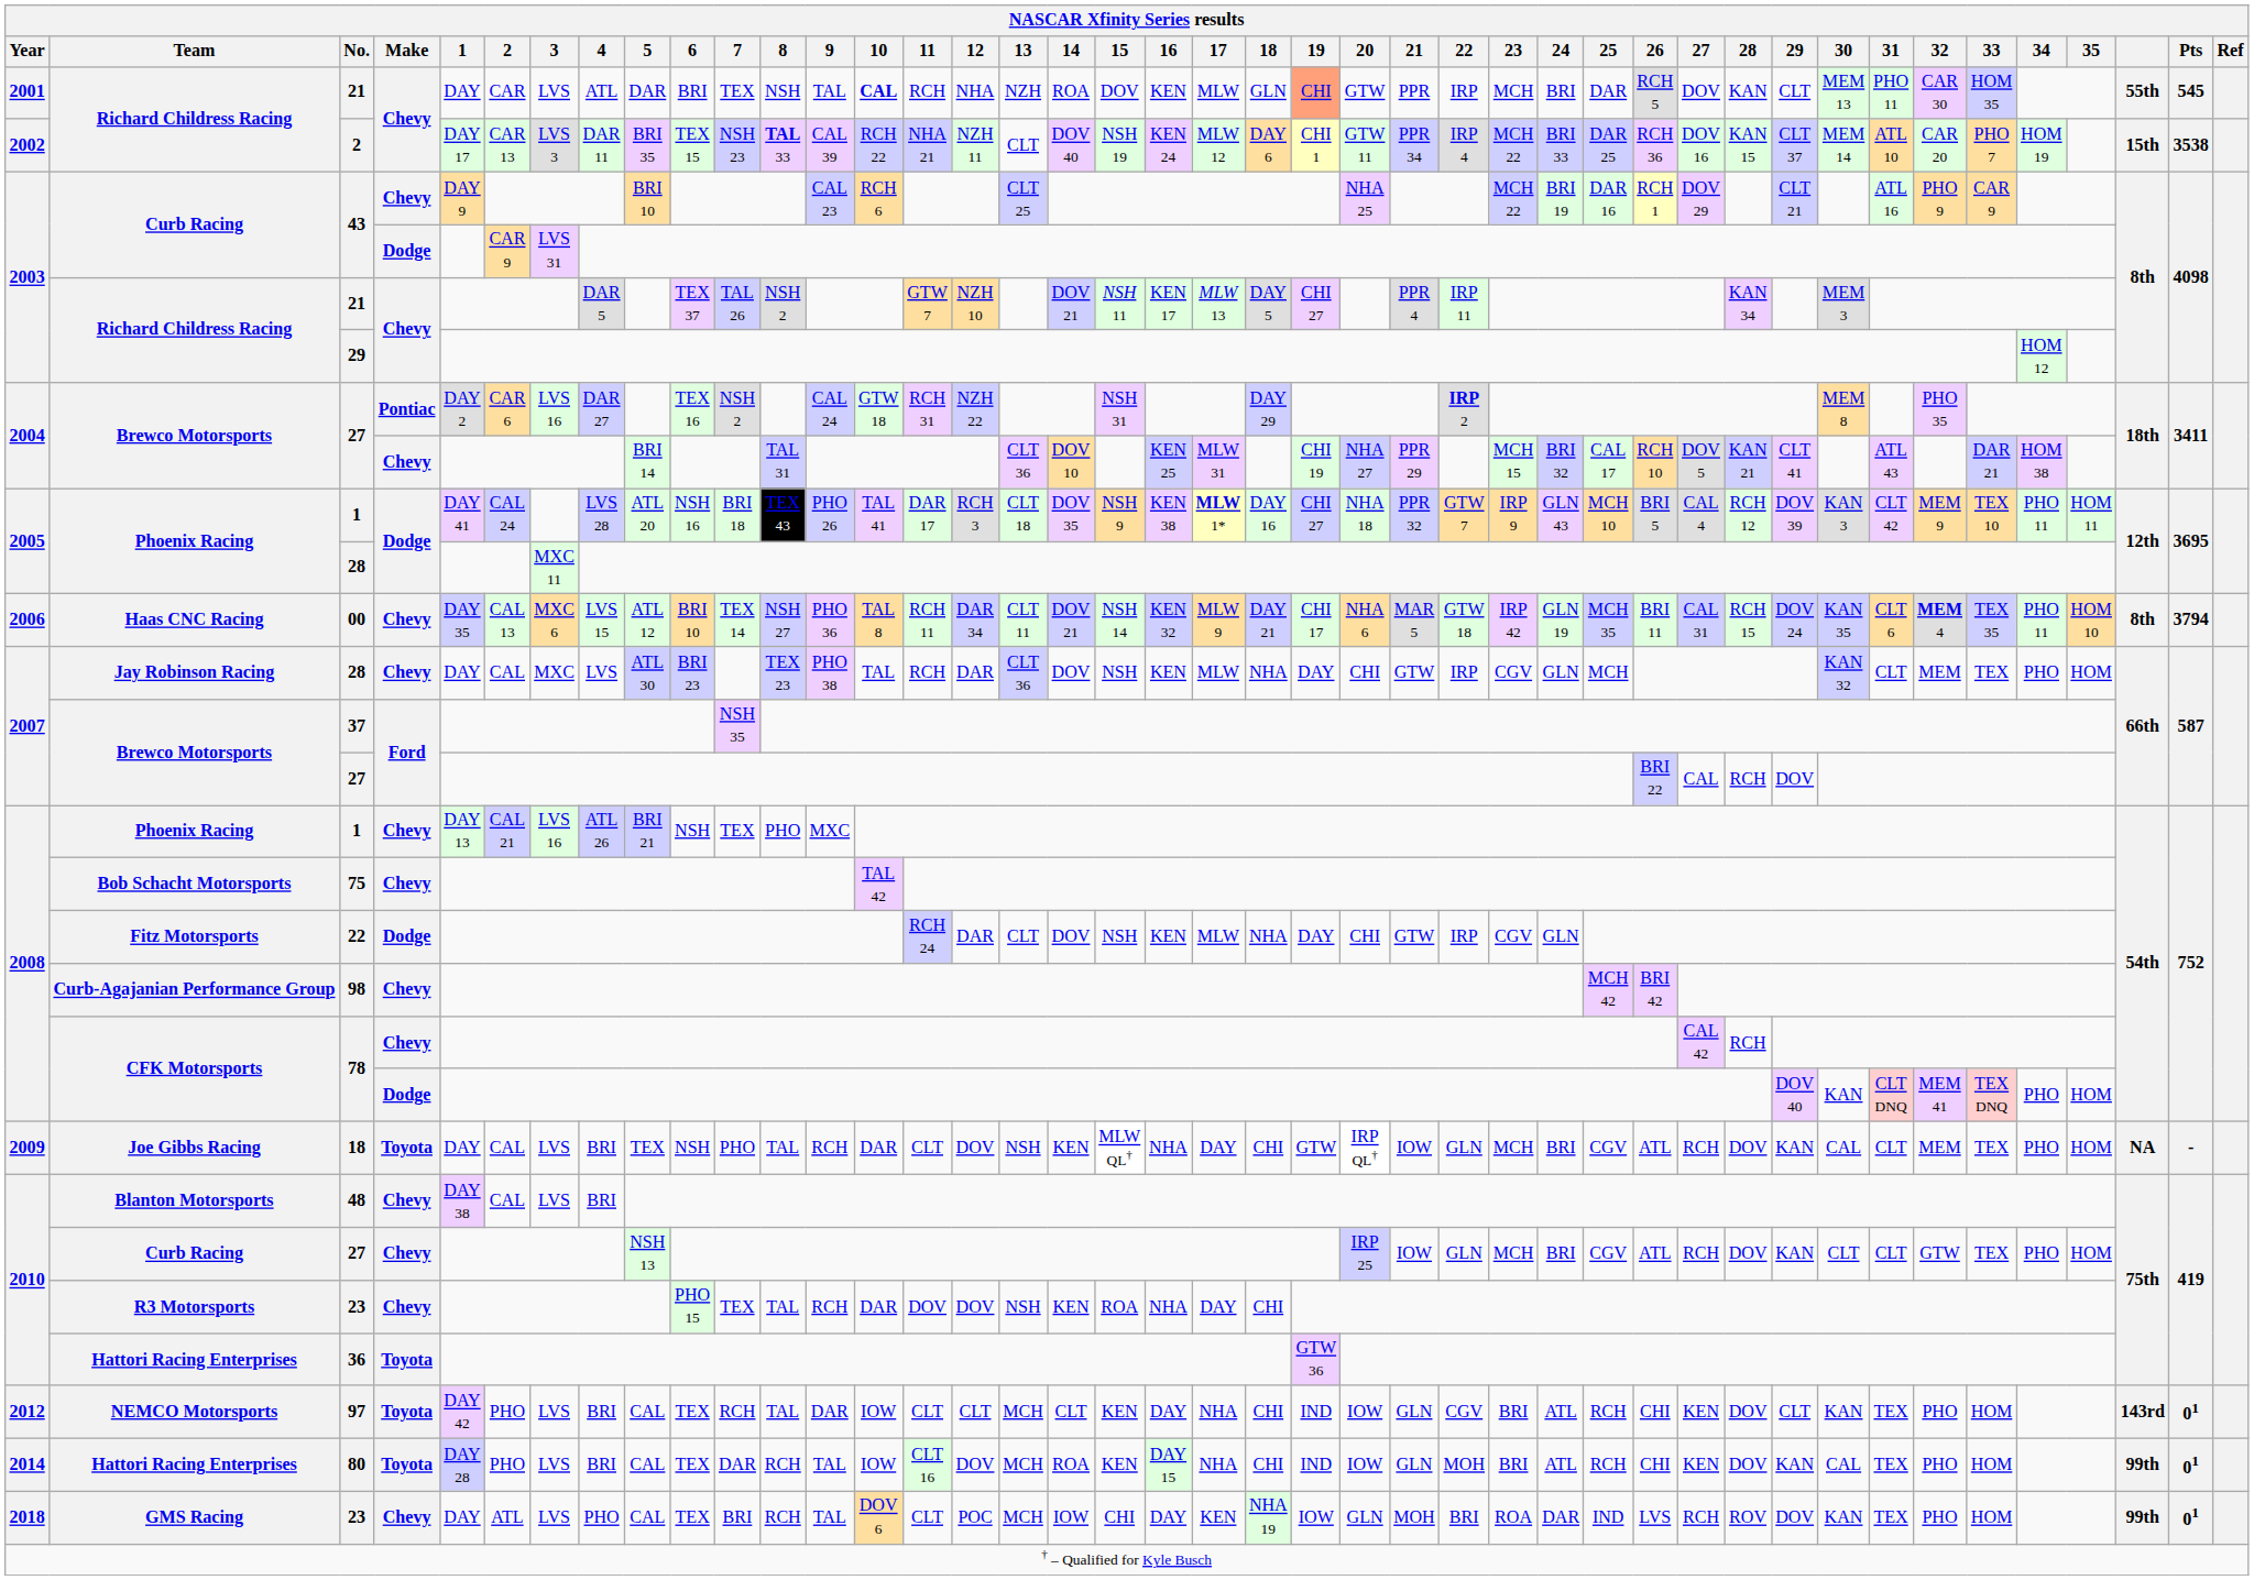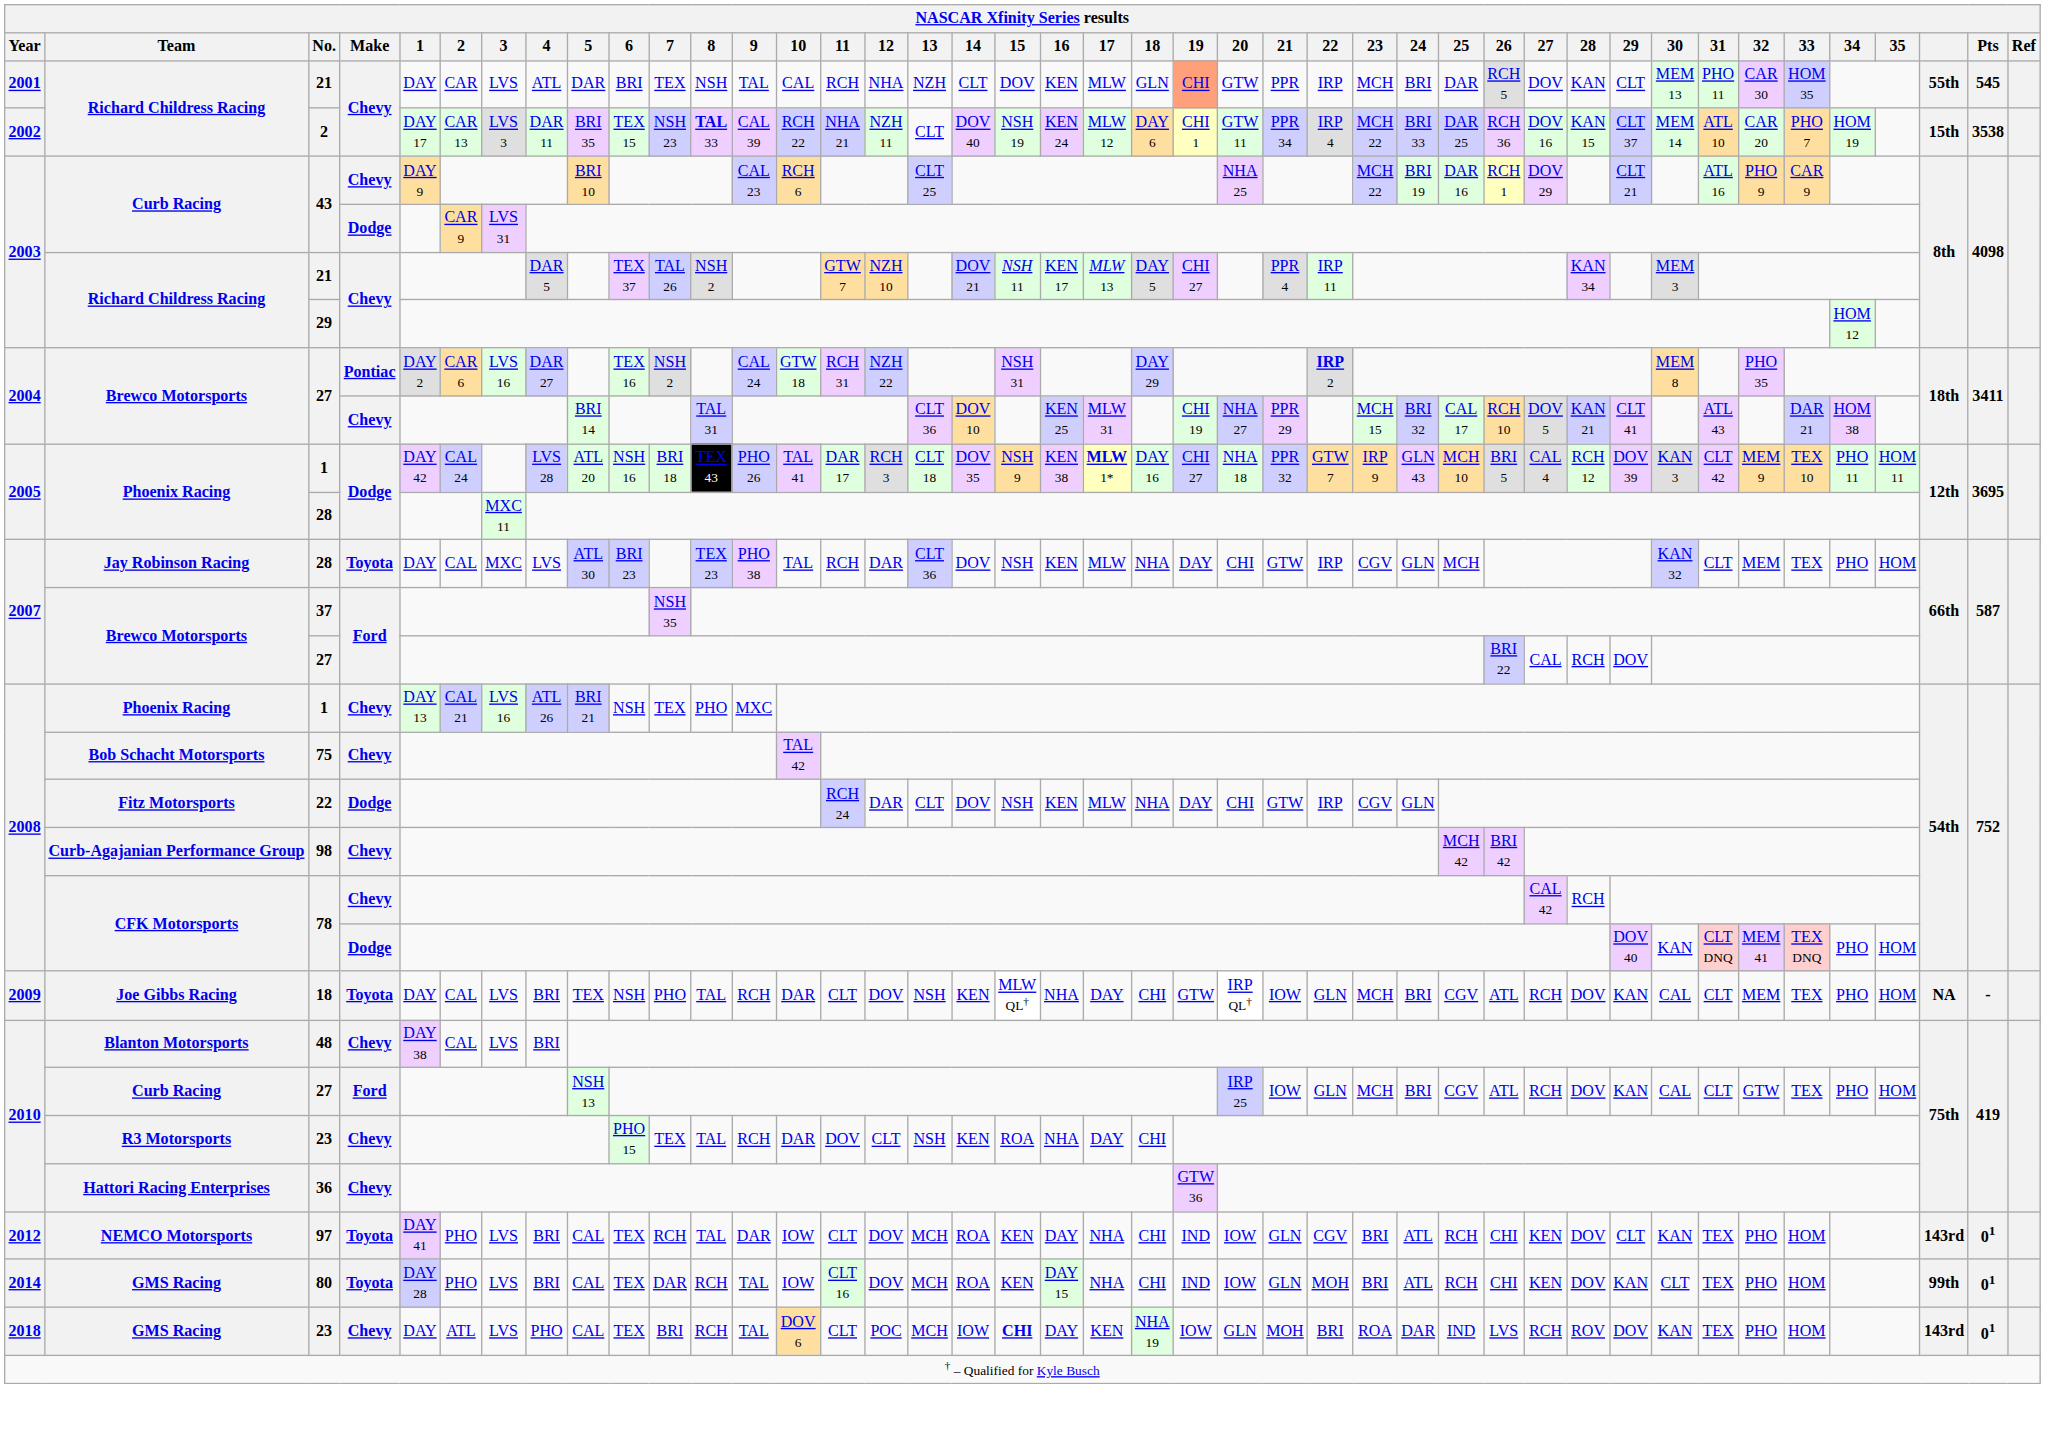2001 / 21 | 10: bold -> normal
2001 / 21 | 14: ROA -> CLT
2005 / 1 | 1: DAY 41 -> DAY 42
- row: 2006 | Haas CNC Racing | 00 | Chevy | DAY 35 | CAL 13 | MXC 6 | LVS 15 | ATL 12 | BRI 10 | TEX 14 | NSH 27 | PHO 36 | TAL 8 | RCH 11 | DAR 34 | CLT 11 | DOV 21 | NSH 14 | KEN 32 | MLW 9 | DAY 21 | CHI 17 | NHA 6 | MAR 5 | GTW 18 | IRP 42 | GLN 19 | MCH 35 | BRI 11 | CAL 31 | RCH 15 | DOV 24 | KAN 35 | CLT 6 | MEM 4 | TEX 35 | PHO 11 | HOM 10 | 8th | 3794
2007 / 28 | Make: Chevy -> Toyota
2010 / 27 | Make: Chevy -> Ford
2010 / 27 | 30: CLT -> CAL
2010 / 23 | 12: DOV -> CLT
36 | Make: Toyota -> Chevy
97 | 1: DAY 42 -> DAY 41
97 | 12: CLT -> DOV
97 | 14: CLT -> ROA
80 | Team: Hattori Racing Enterprises -> GMS Racing
80 | 30: CAL -> CLT
2018 / 23 | 15: normal -> bold
2018 / 23 | column 40: 99th -> 143rd
